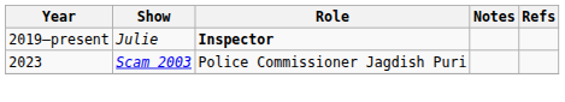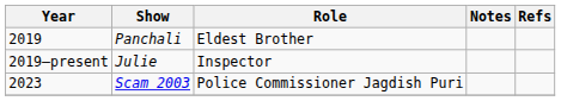+ row: 2019 | Panchali | Eldest Brother
Julie | Role: bold -> normal
